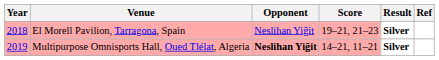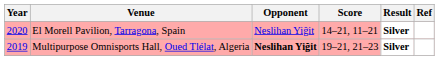El Morell Pavilion, Tarragona, Spain | Year: 2018 -> 2020
El Morell Pavilion, Tarragona, Spain | Score: 19–21, 21–23 -> 14–21, 11–21
Multipurpose Omnisports Hall, Oued Tlélat, Algeria | Score: 14–21, 11–21 -> 19–21, 21–23
